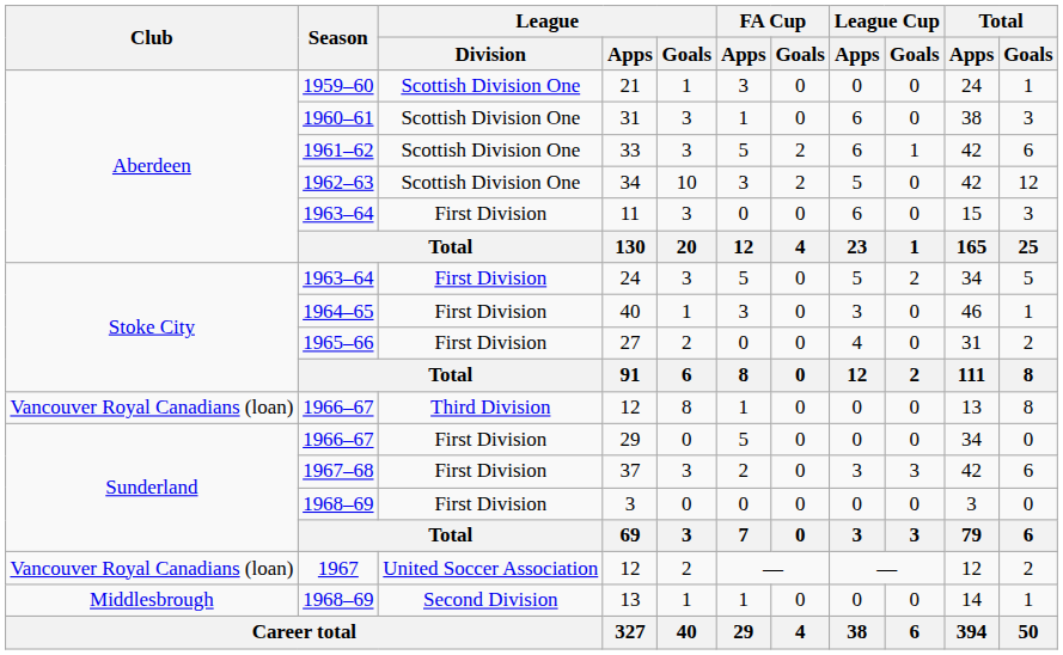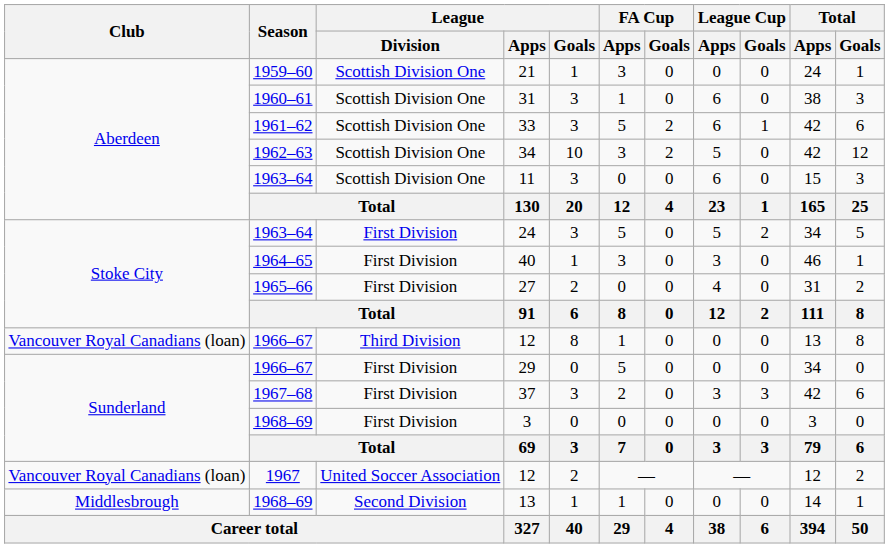11 | League / Division: First Division -> Scottish Division One
